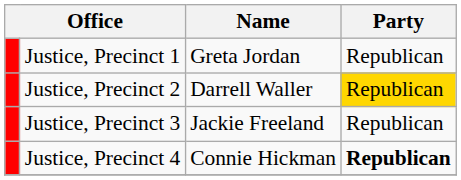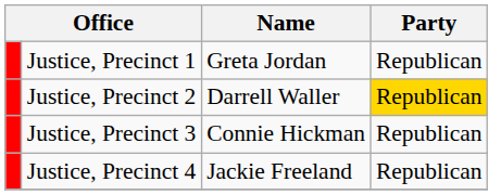Justice, Precinct 3 | Name: Jackie Freeland -> Connie Hickman
Justice, Precinct 4 | Name: Connie Hickman -> Jackie Freeland
Justice, Precinct 4 | Party: bold -> normal
